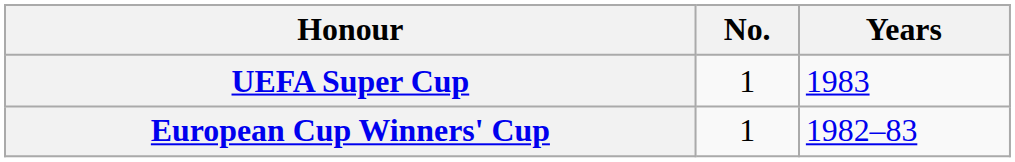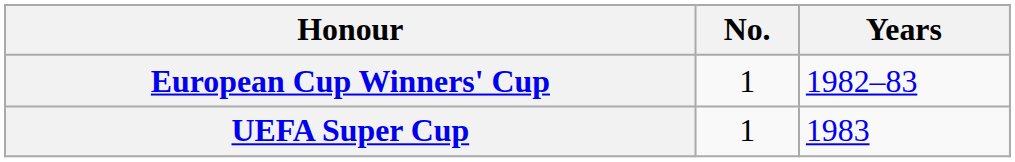rows swapped: European Cup Winners' Cup <-> UEFA Super Cup
